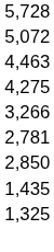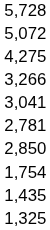- row: 4,463
+ row: 3,041
+ row: 1,754
